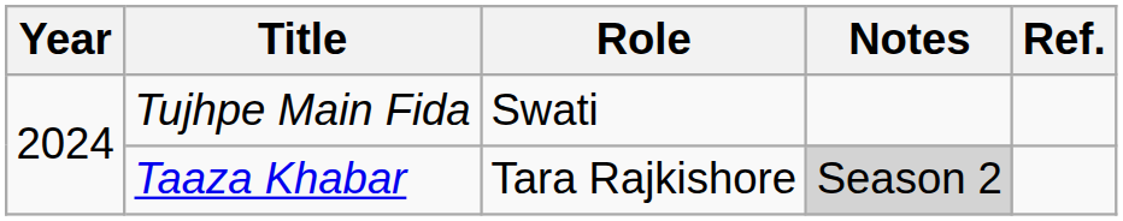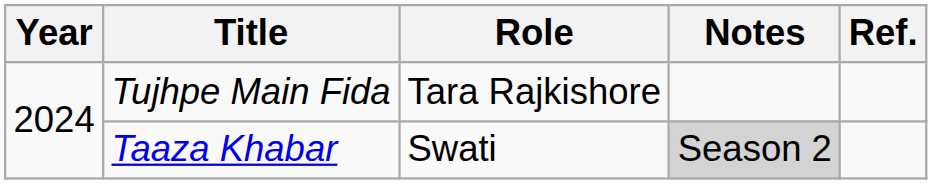Tujhpe Main Fida | Role: Swati -> Tara Rajkishore
Taaza Khabar | Role: Tara Rajkishore -> Swati
